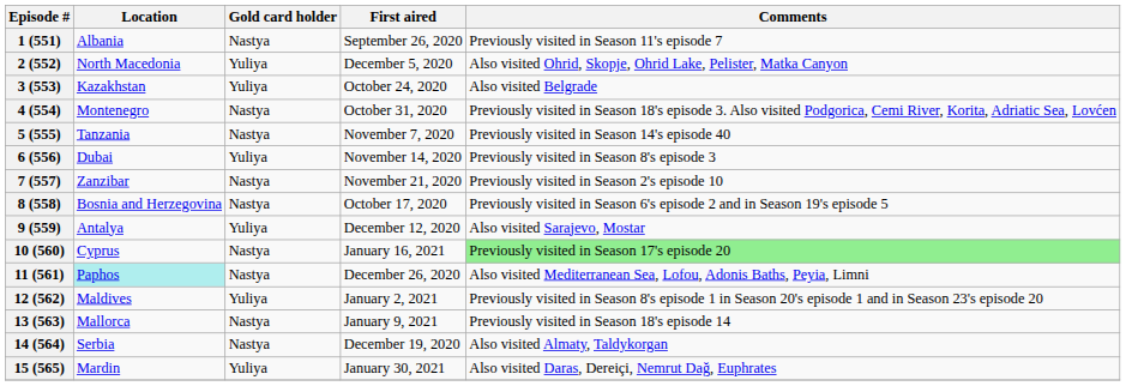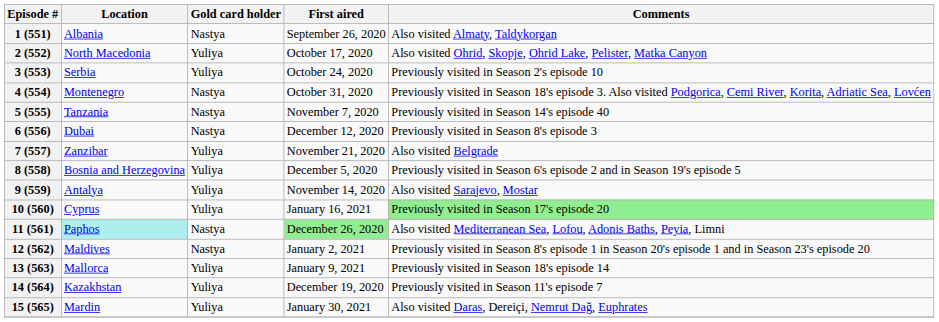1 (551) | Comments: Previously visited in Season 11's episode 7 -> Also visited Almaty, Taldykorgan
2 (552) | First aired: December 5, 2020 -> October 17, 2020
3 (553) | Location: Kazakhstan -> Serbia
3 (553) | Comments: Also visited Belgrade -> Previously visited in Season 2's episode 10
6 (556) | Gold card holder: Yuliya -> Nastya
6 (556) | First aired: November 14, 2020 -> December 12, 2020
7 (557) | Gold card holder: Nastya -> Yuliya
7 (557) | Comments: Previously visited in Season 2's episode 10 -> Also visited Belgrade
8 (558) | Gold card holder: Nastya -> Yuliya
8 (558) | First aired: October 17, 2020 -> December 5, 2020
9 (559) | First aired: December 12, 2020 -> November 14, 2020
10 (560) | Gold card holder: Nastya -> Yuliya
11 (561) | First aired: no background -> lightgreen background
12 (562) | Gold card holder: Yuliya -> Nastya
13 (563) | Gold card holder: Nastya -> Yuliya
14 (564) | Location: Serbia -> Kazakhstan
14 (564) | Gold card holder: Nastya -> Yuliya
14 (564) | Comments: Also visited Almaty, Taldykorgan -> Previously visited in Season 11's episode 7
